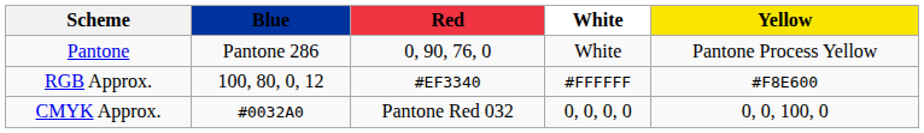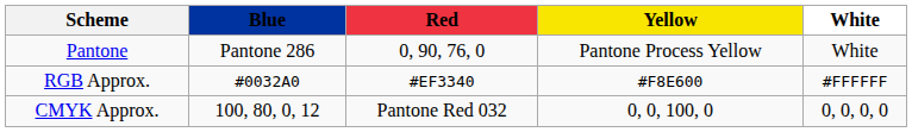columns swapped: Yellow <-> White
RGB Approx. | Blue: 100, 80, 0, 12 -> #0032A0
CMYK Approx. | Blue: #0032A0 -> 100, 80, 0, 12
